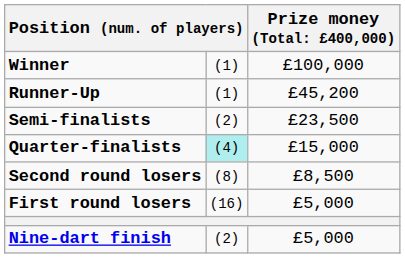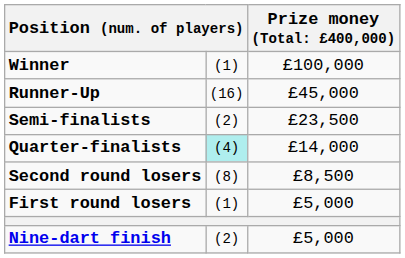Runner-Up | column 2: (1) -> (16)
Runner-Up | column 3: £45,200 -> £45,000
Quarter-finalists | column 3: £15,000 -> £14,000
First round losers | column 2: (16) -> (1)
